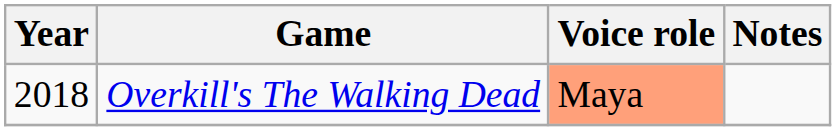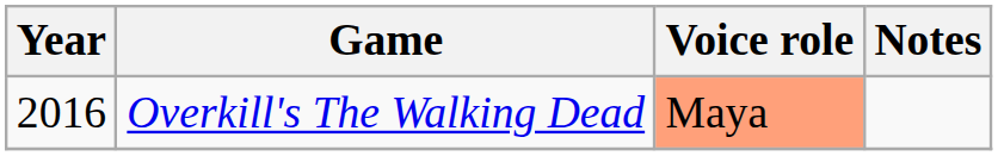Overkill's The Walking Dead | Year: 2018 -> 2016
